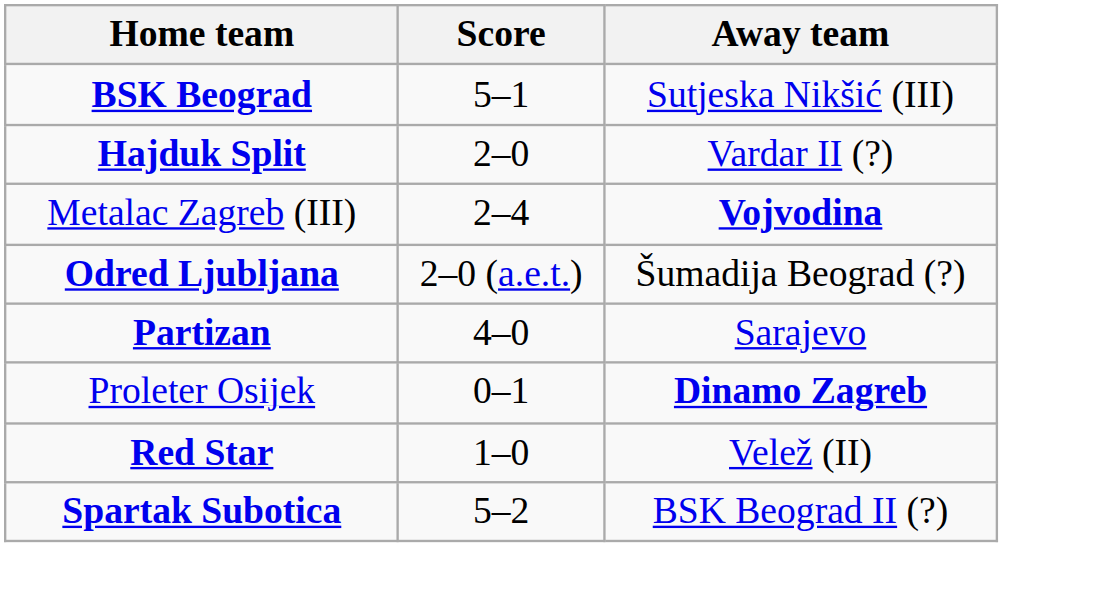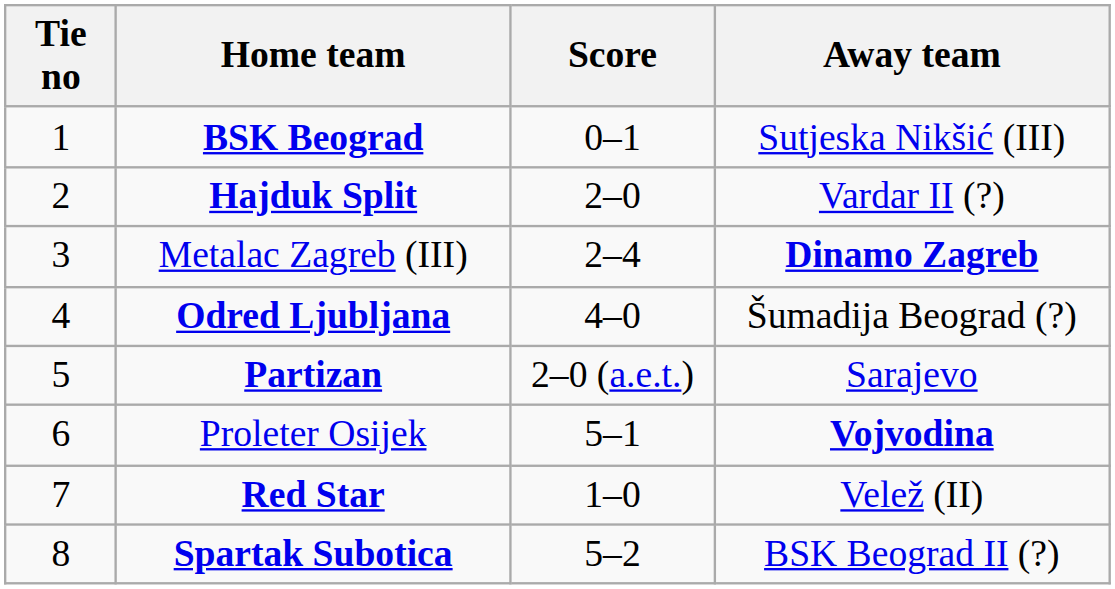+ column: Tie no | 1 | 2 | 3 | 4 | 5 | 6 | 7 | 8
BSK Beograd | Score: 5–1 -> 0–1
Metalac Zagreb (III) | Away team: Vojvodina -> Dinamo Zagreb
Odred Ljubljana | Score: 2–0 (a.e.t.) -> 4–0
Partizan | Score: 4–0 -> 2–0 (a.e.t.)
Proleter Osijek | Score: 0–1 -> 5–1
Proleter Osijek | Away team: Dinamo Zagreb -> Vojvodina
